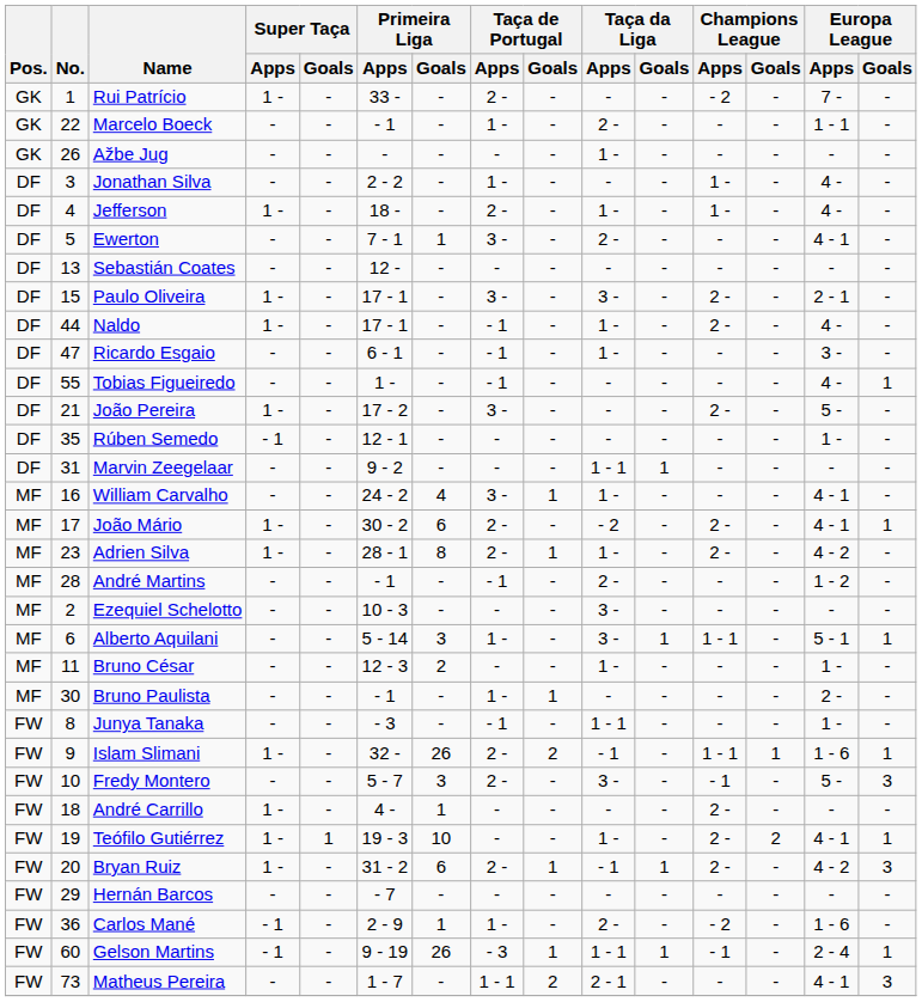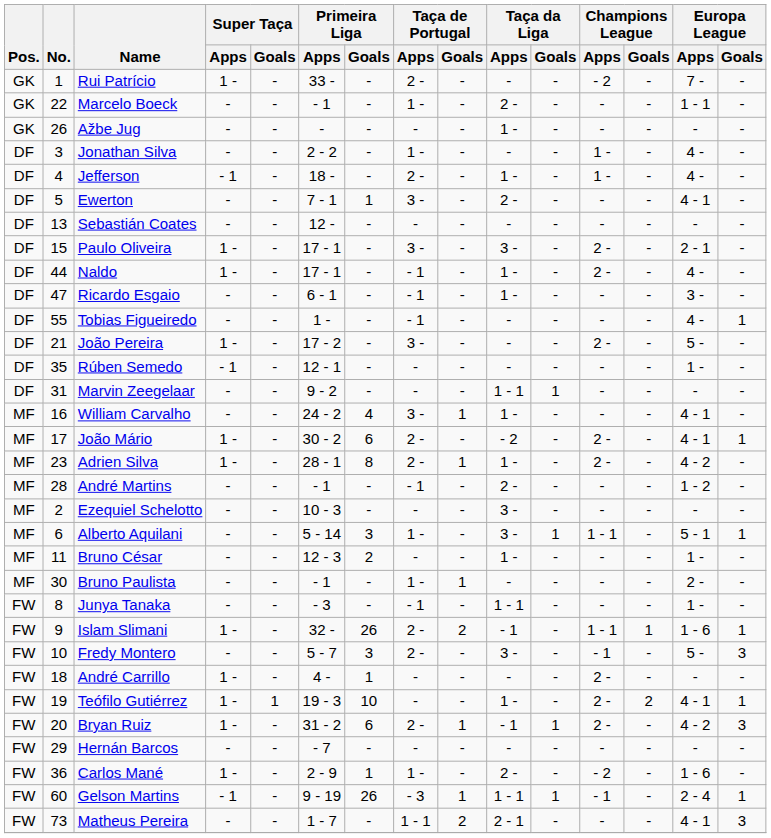Jefferson | Super Taça / Apps: 1 - -> - 1
Carlos Mané | Super Taça / Apps: - 1 -> 1 -
